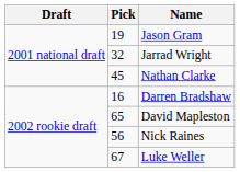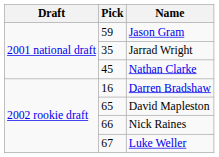Jason Gram | Pick: 19 -> 59
Jarrad Wright | Pick: 32 -> 35
Nick Raines | Pick: 56 -> 66
